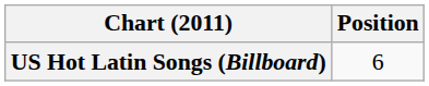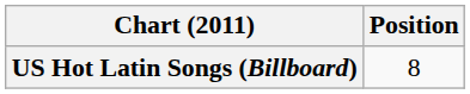US Hot Latin Songs (Billboard) | Position: 6 -> 8
